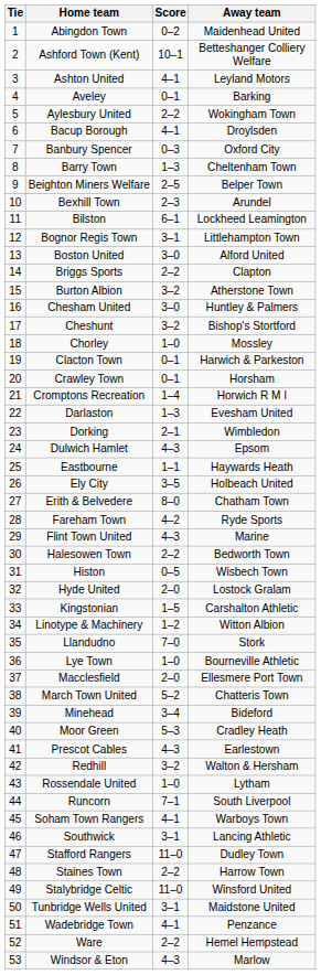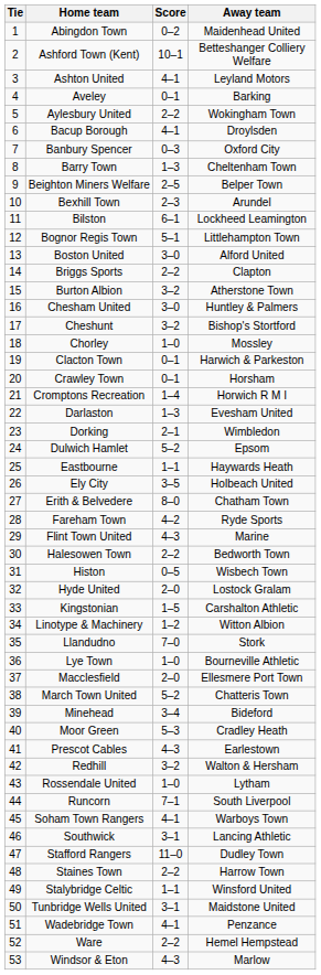Bognor Regis Town | Score: 3–1 -> 5–1
Dulwich Hamlet | Score: 4–3 -> 5–2
Stalybridge Celtic | Score: 11–0 -> 1–1
